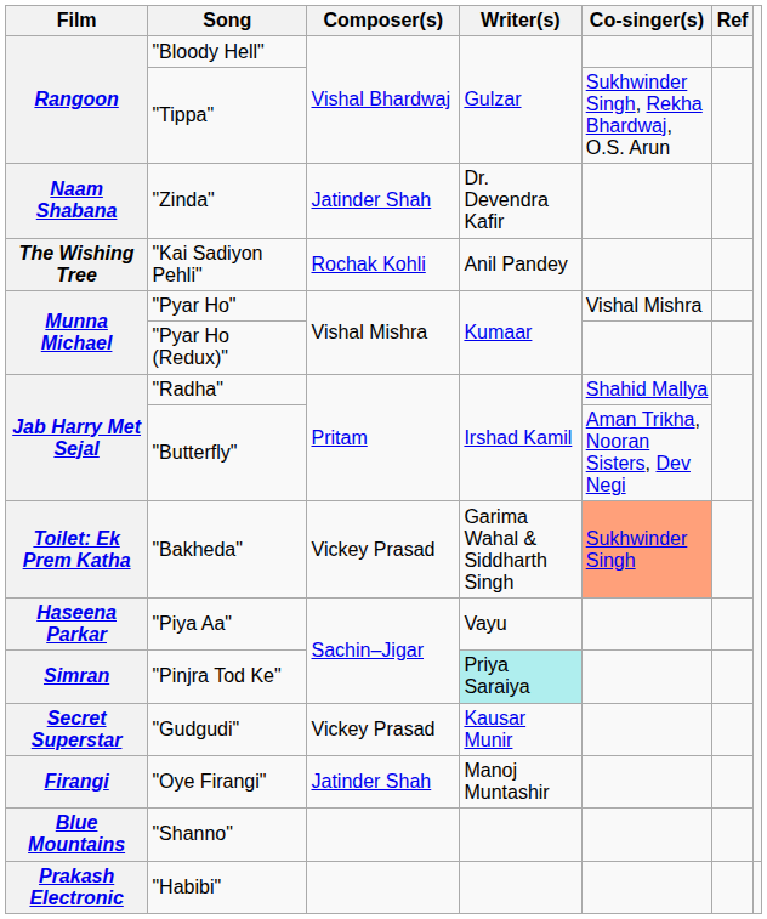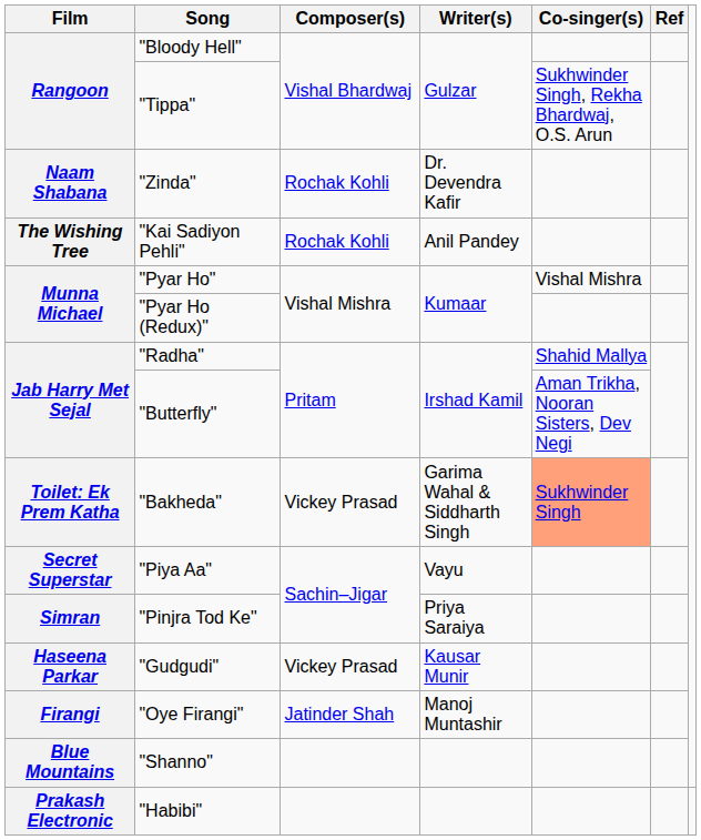"Zinda" | Composer(s): Jatinder Shah -> Rochak Kohli
"Piya Aa" | Film: Haseena Parkar -> Secret Superstar
"Pinjra Tod Ke" | Writer(s): paleturquoise background -> no background
"Gudgudi" | Film: Secret Superstar -> Haseena Parkar
